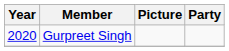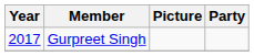Gurpreet Singh | Year: 2020 -> 2017
